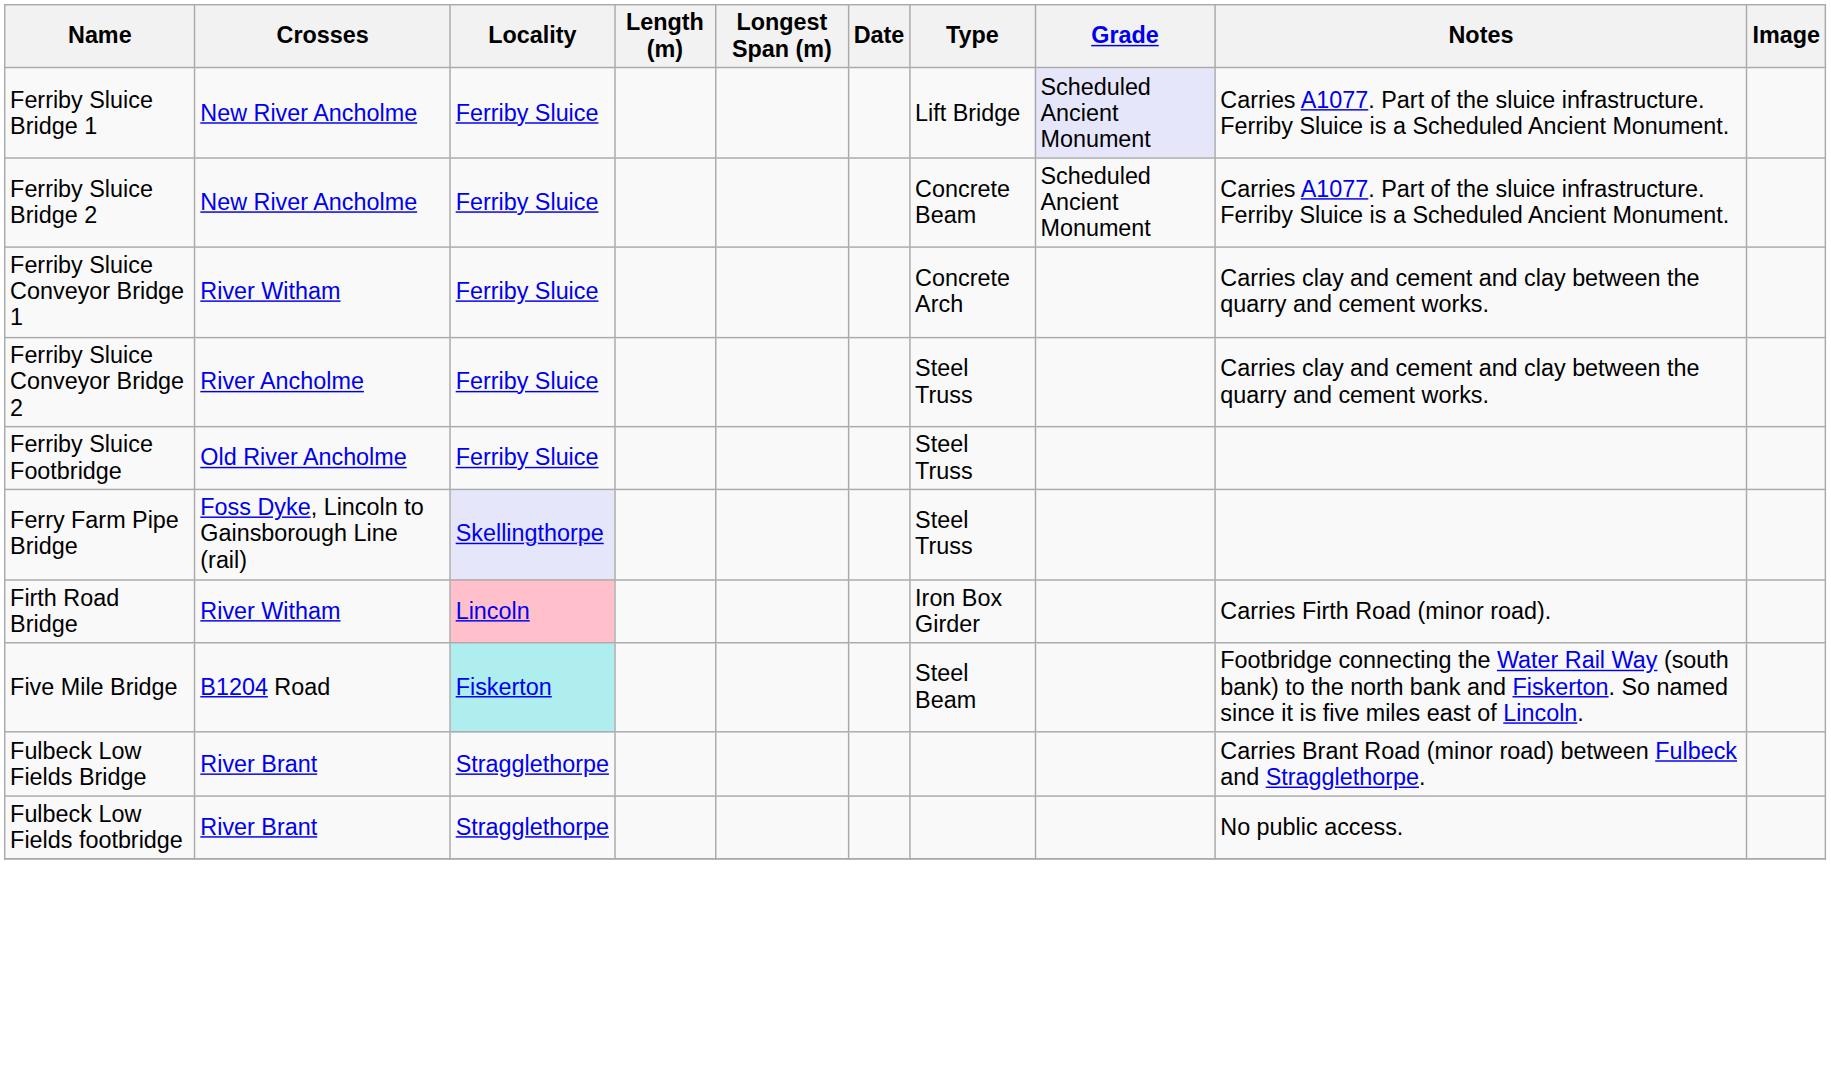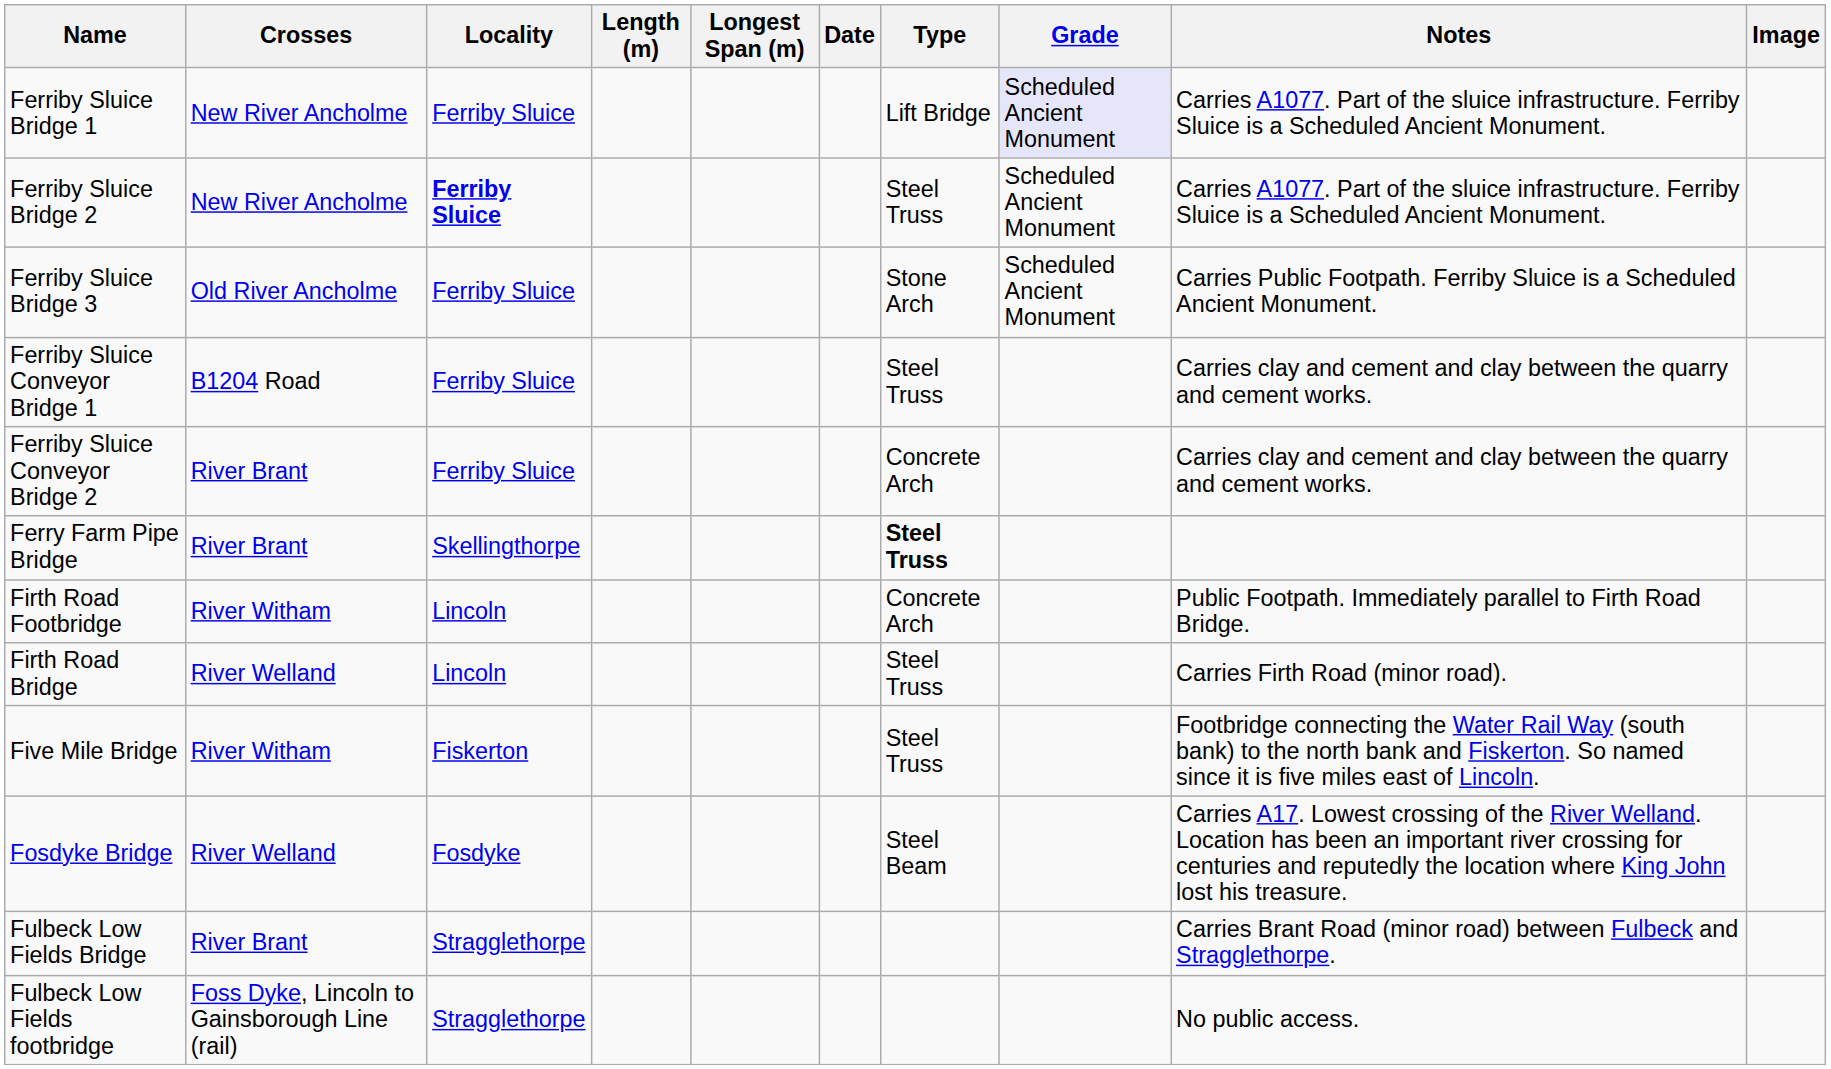Ferriby Sluice Bridge 2 | Locality: normal -> bold
Ferriby Sluice Bridge 2 | Type: Concrete Beam -> Steel Truss
+ row: Ferriby Sluice Bridge 3 | Old River Ancholme | Ferriby Sluice | Stone Arch | Scheduled Ancient Monument | Carries Public Footpath. Ferriby Sluice is a Scheduled Ancient Monument.
Ferriby Sluice Conveyor Bridge 1 | Crosses: River Witham -> B1204 Road
Ferriby Sluice Conveyor Bridge 1 | Type: Concrete Arch -> Steel Truss
Ferriby Sluice Conveyor Bridge 2 | Crosses: River Ancholme -> River Brant
Ferriby Sluice Conveyor Bridge 2 | Type: Steel Truss -> Concrete Arch
- row: Ferriby Sluice Footbridge | Old River Ancholme | Ferriby Sluice | Steel Truss
Ferry Farm Pipe Bridge | Crosses: Foss Dyke, Lincoln to Gainsborough Line (rail) -> River Brant
Ferry Farm Pipe Bridge | Locality: lavender background -> no background
Ferry Farm Pipe Bridge | Type: normal -> bold
+ row: Firth Road Footbridge | River Witham | Lincoln | Concrete Arch | Public Footpath. Immediately parallel to Firth Road Bridge.
Firth Road Bridge | Crosses: River Witham -> River Welland
Firth Road Bridge | Locality: pink background -> no background
Firth Road Bridge | Type: Iron Box Girder -> Steel Truss
Five Mile Bridge | Crosses: B1204 Road -> River Witham
Five Mile Bridge | Locality: paleturquoise background -> no background
Five Mile Bridge | Type: Steel Beam -> Steel Truss
+ row: Fosdyke Bridge | River Welland | Fosdyke | Steel Beam | Carries A17. Lowest crossing of the River Welland. Location has been an important river crossing for centuries and reputedly the location where King John lost his treasure.
Fulbeck Low Fields footbridge | Crosses: River Brant -> Foss Dyke, Lincoln to Gainsborough Line (rail)
